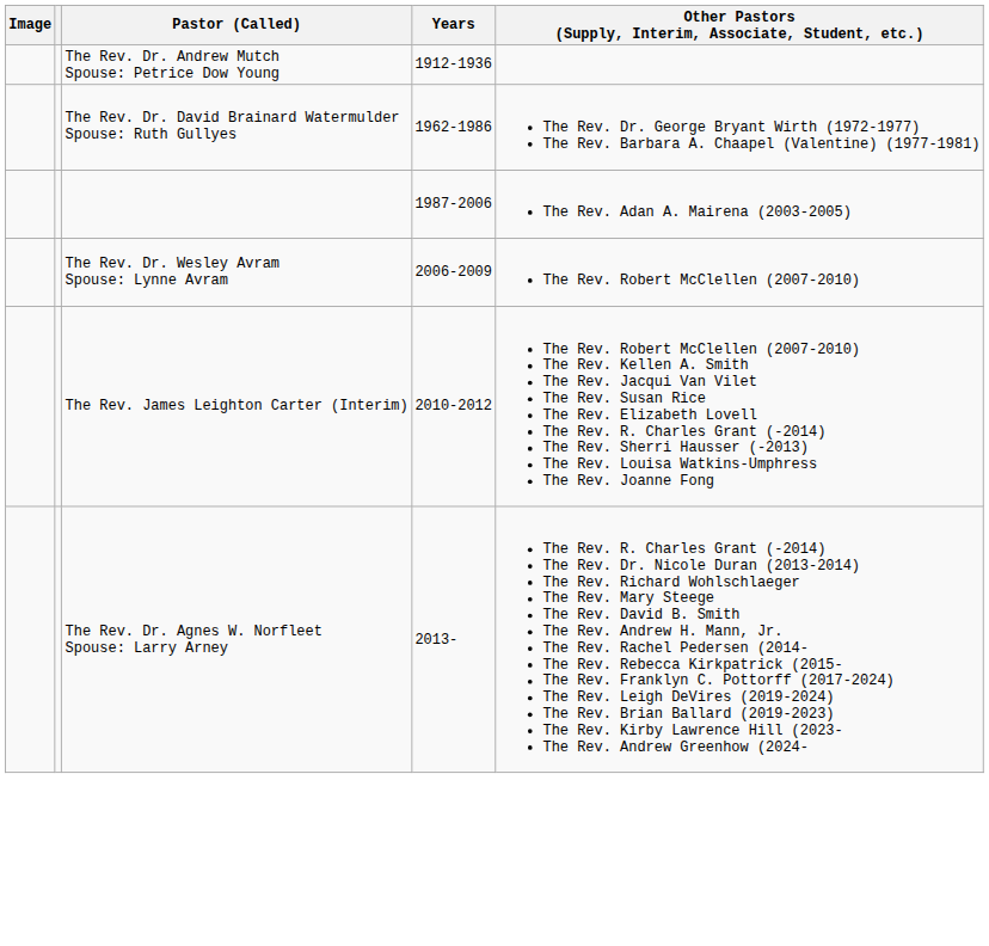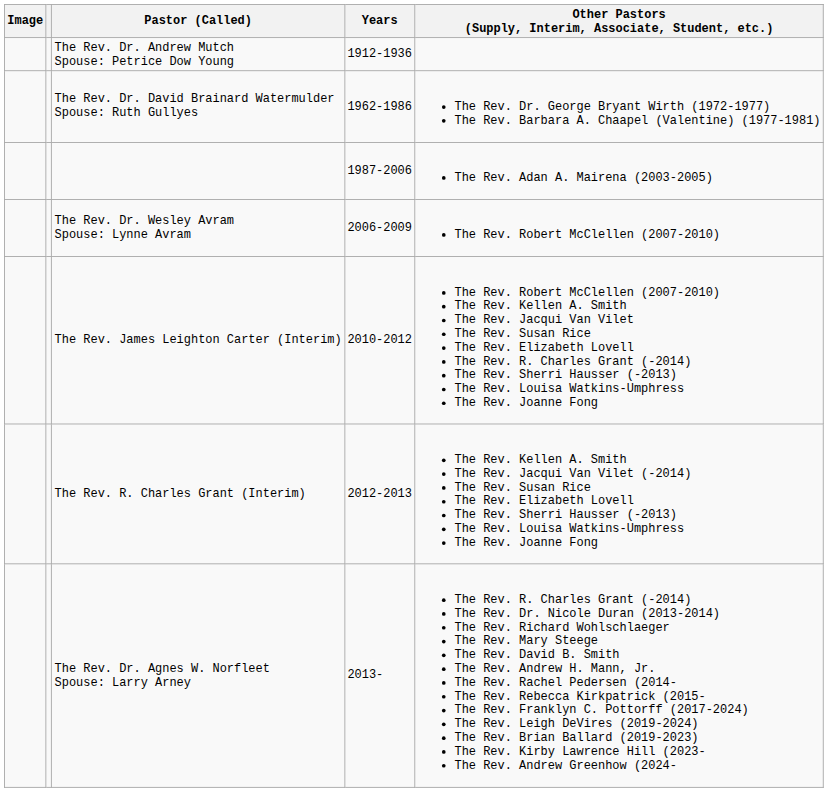+ row: The Rev. R. Charles Grant (Interim) | 2012-2013 | The Rev. Kellen A. Smith The Rev. Jacqui Van Vilet (-2014) The Rev. Susan Rice The Rev. Elizabeth Lovell The Rev. Sherri Hausser (-2013) The Rev. Louisa Watkins-Umphress The Rev. Joanne Fong
